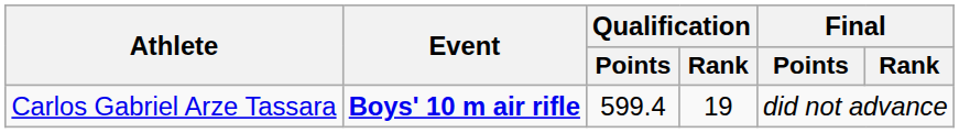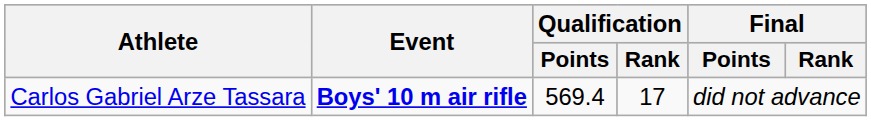Carlos Gabriel Arze Tassara | Qualification / Points: 599.4 -> 569.4
Carlos Gabriel Arze Tassara | Qualification / Rank: 19 -> 17
